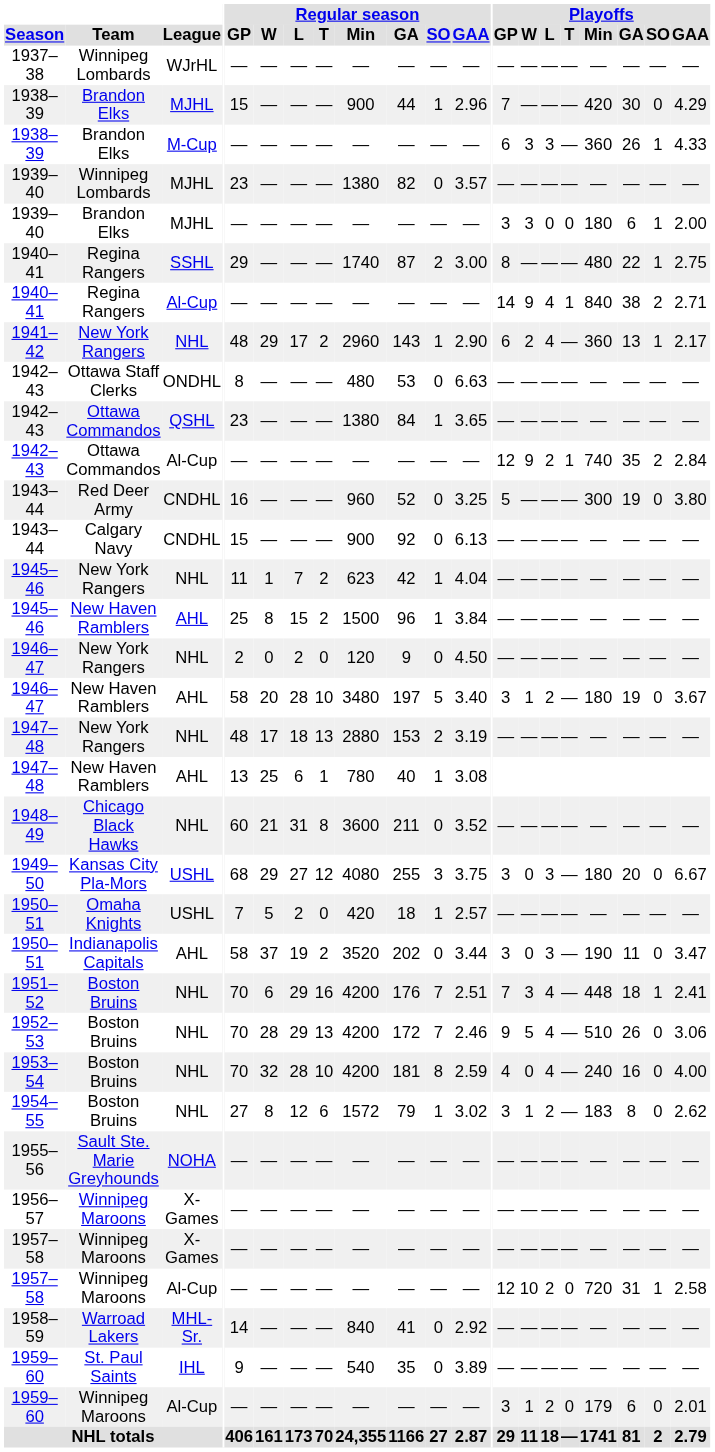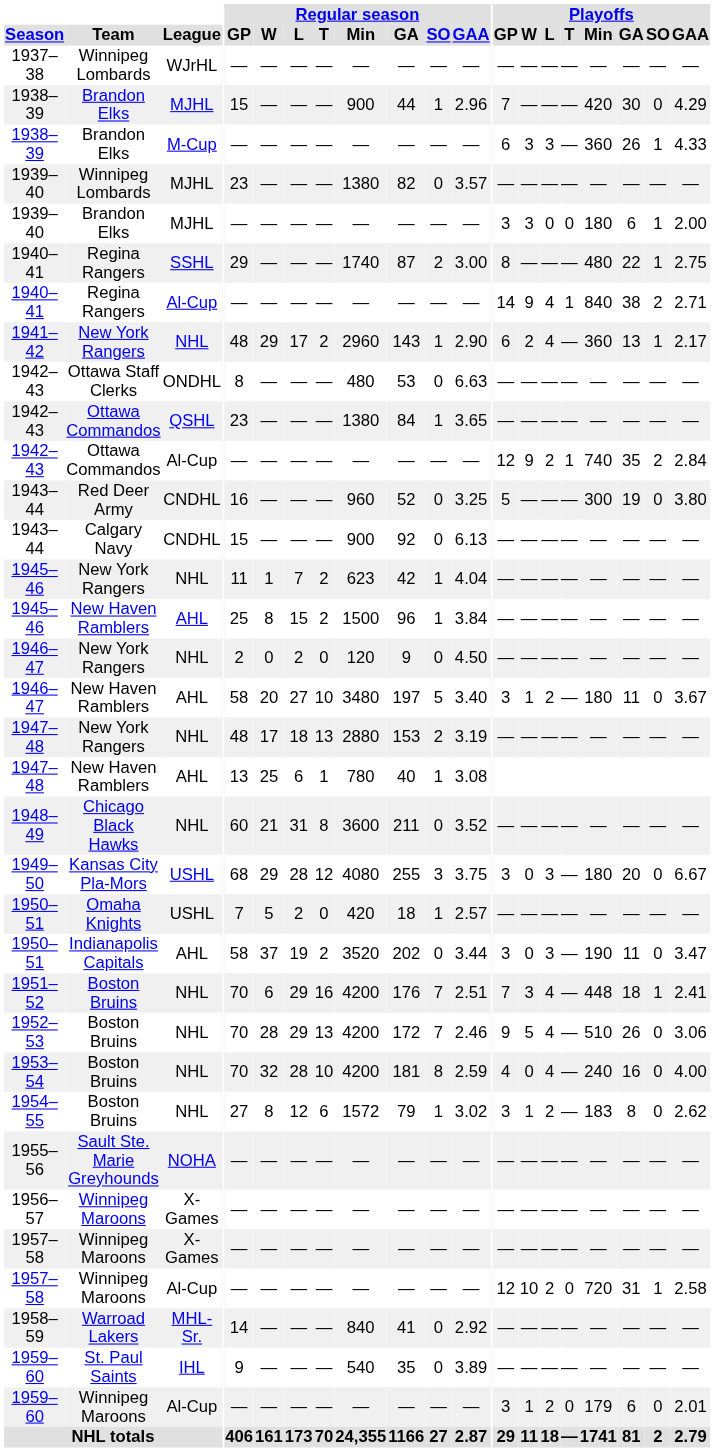1946–47 / AHL | Regular season / L: 28 -> 27
1946–47 / AHL | Playoffs / GA: 19 -> 11
1949–50 | Regular season / L: 27 -> 28
